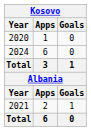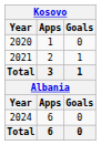rows swapped: 2021 <-> 2024
